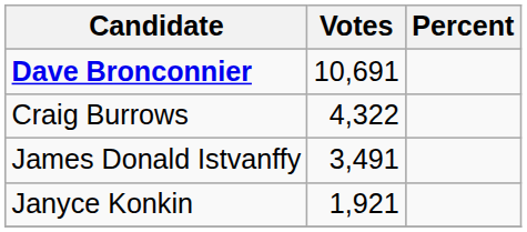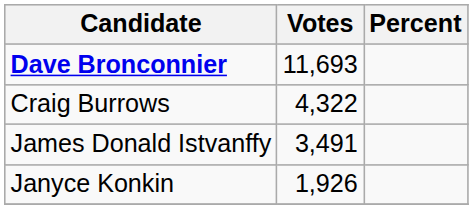Dave Bronconnier | Votes: 10,691 -> 11,693
Janyce Konkin | Votes: 1,921 -> 1,926
